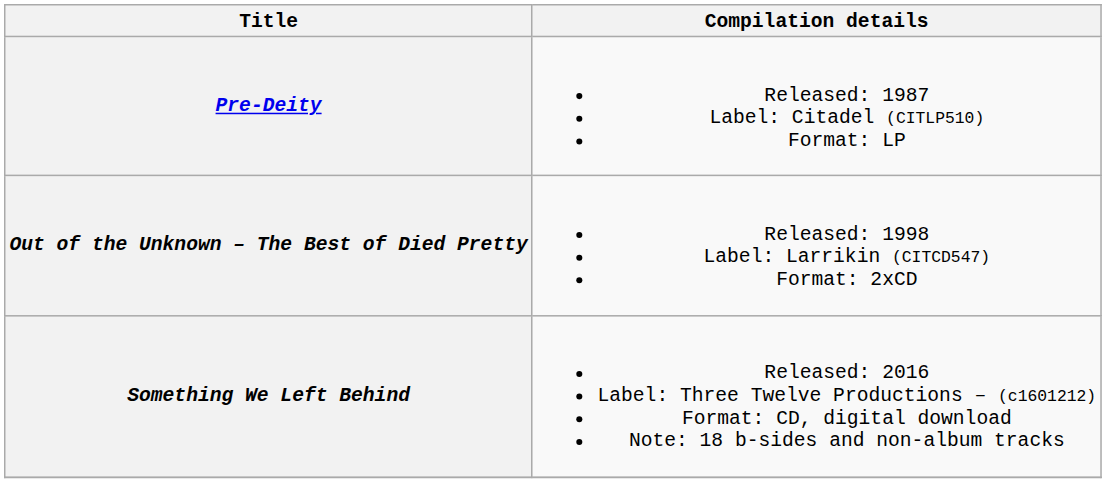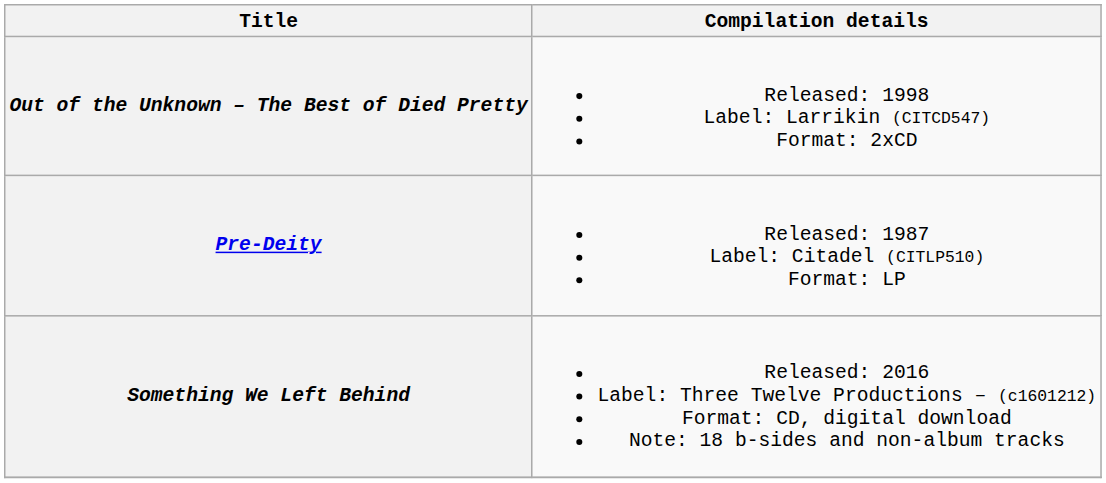rows swapped: Pre-Deity <-> Out of the Unknown – The Best of Died Pretty
